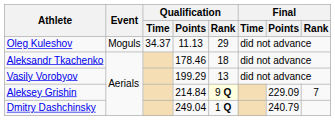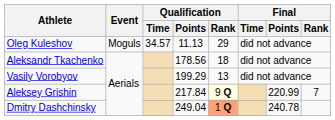Oleg Kuleshov | Qualification / Time: 34.37 -> 34.57
Aleksandr Tkachenko | Qualification / Points: 178.46 -> 178.56
Aleksey Grishin | Qualification / Points: 214.84 -> 217.84
Aleksey Grishin | Final / Points: 229.09 -> 220.99
Dmitry Dashchinsky | Qualification / Rank: no background -> lightsalmon background
Dmitry Dashchinsky | Final / Points: 240.79 -> 240.78
